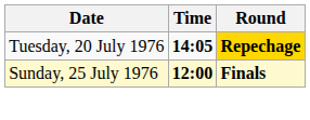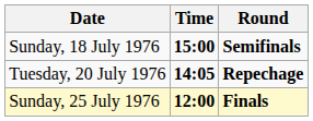+ row: Sunday, 18 July 1976 | 15:00 | Semifinals
Tuesday, 20 July 1976 | Round: gold background -> no background
